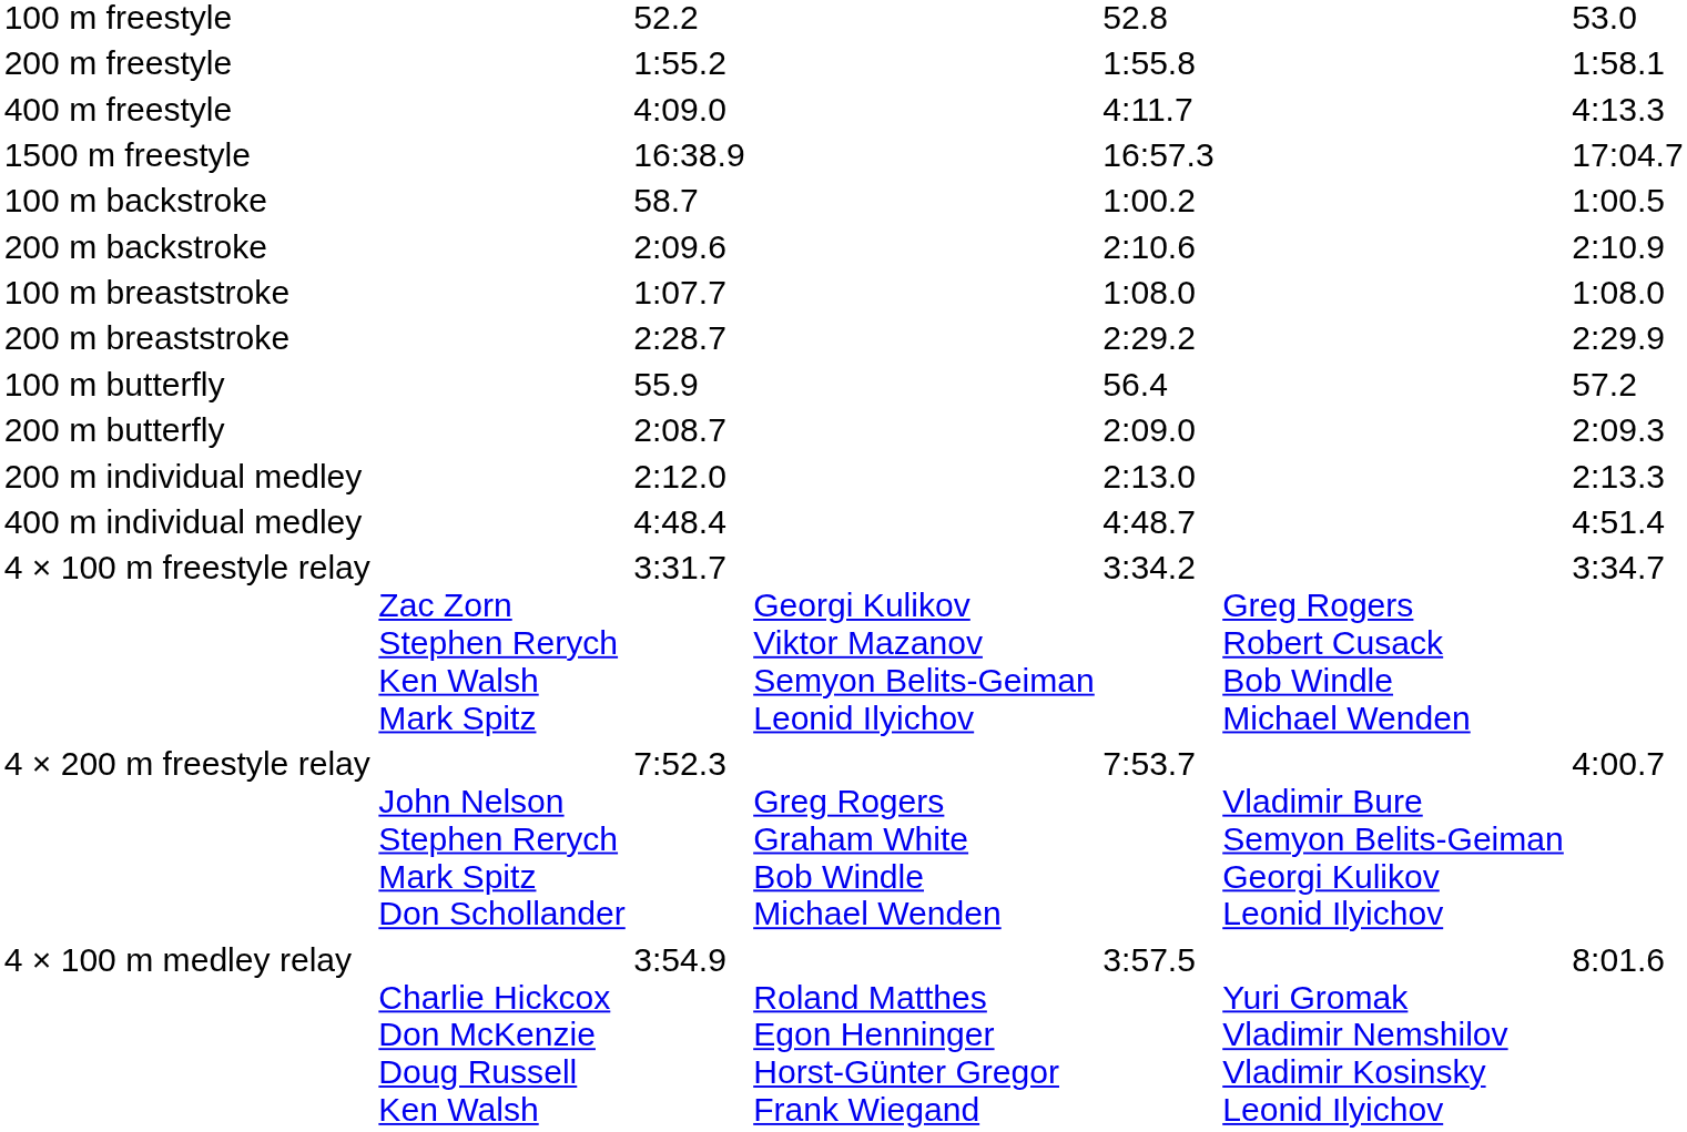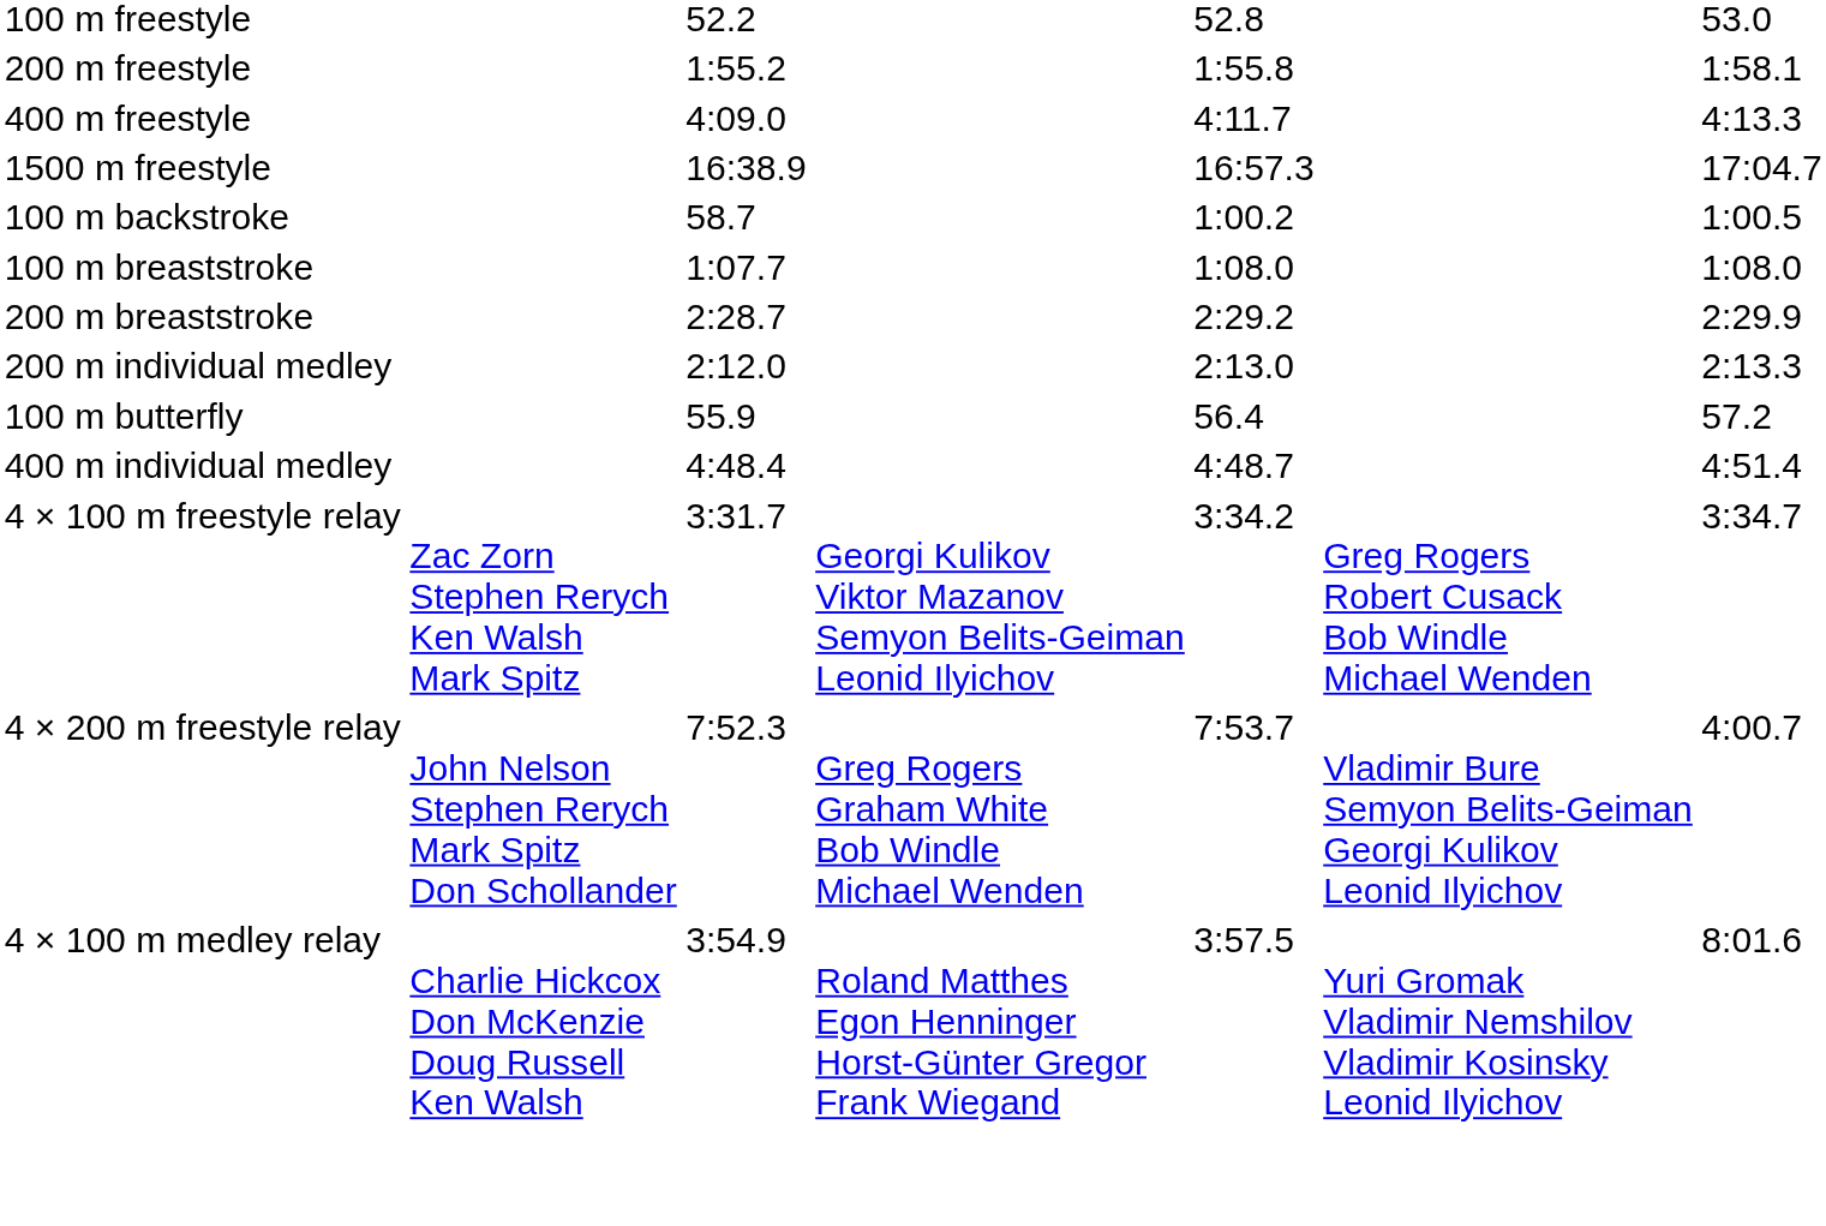- row: 200 m backstroke | 2:09.6 | 2:10.6 | 2:10.9
rows swapped: 100 m butterfly <-> 200 m individual medley
- row: 200 m butterfly | 2:08.7 | 2:09.0 | 2:09.3
